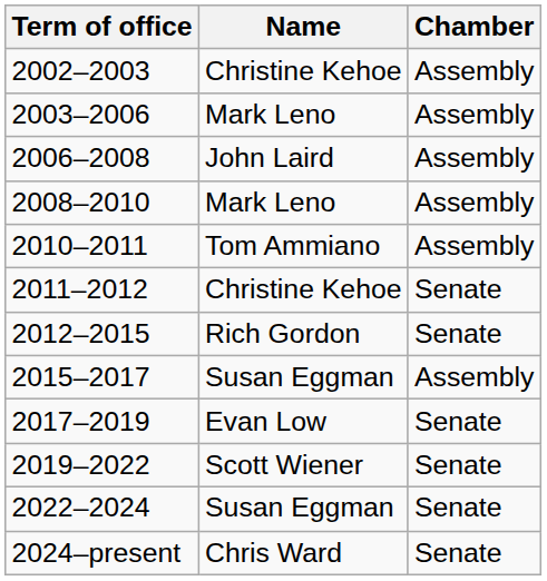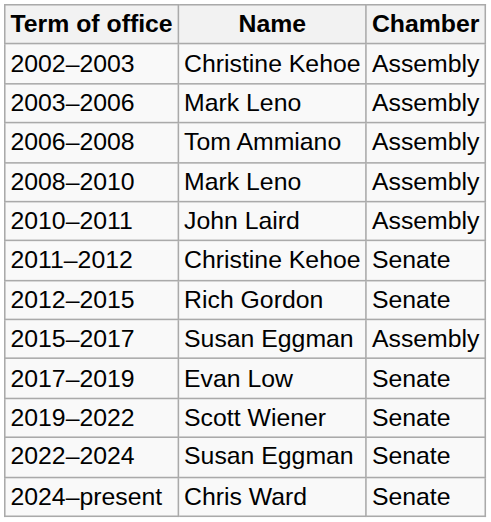2006–2008 | Name: John Laird -> Tom Ammiano
2010–2011 | Name: Tom Ammiano -> John Laird
